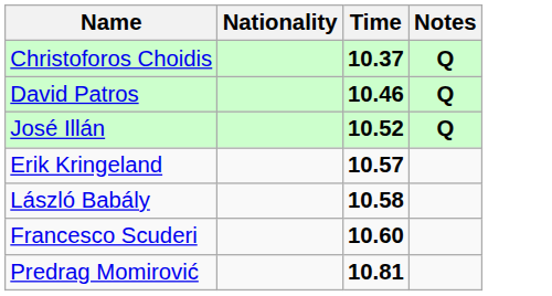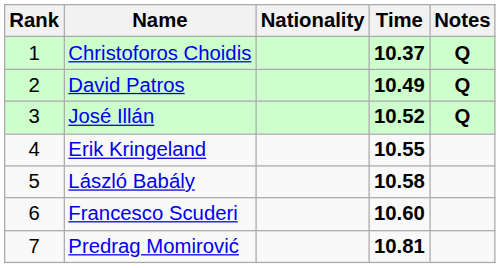+ column: Rank | 1 | 2 | 3 | 4 | 5 | 6 | 7
David Patros | Time: 10.46 -> 10.49
Erik Kringeland | Time: 10.57 -> 10.55
